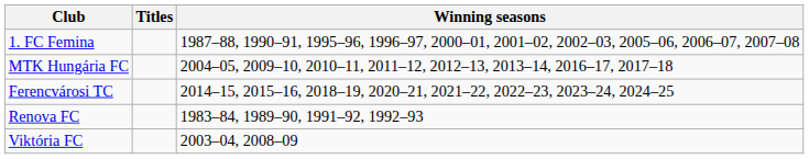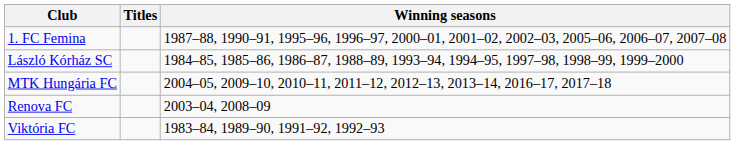+ row: László Kórház SC | 1984–85, 1985–86, 1986–87, 1988–89, 1993–94, 1994–95, 1997–98, 1998–99, 1999–2000
- row: Ferencvárosi TC | 2014–15, 2015–16, 2018–19, 2020–21, 2021–22, 2022–23, 2023–24, 2024–25
Renova FC | Winning seasons: 1983–84, 1989–90, 1991–92, 1992–93 -> 2003–04, 2008–09
Viktória FC | Winning seasons: 2003–04, 2008–09 -> 1983–84, 1989–90, 1991–92, 1992–93
